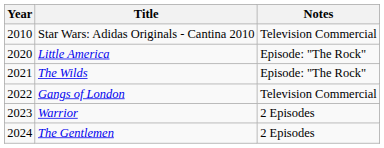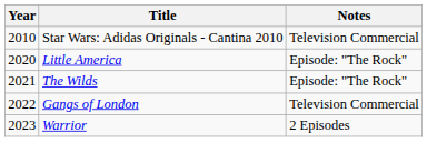- row: 2024 | The Gentlemen | 2 Episodes
